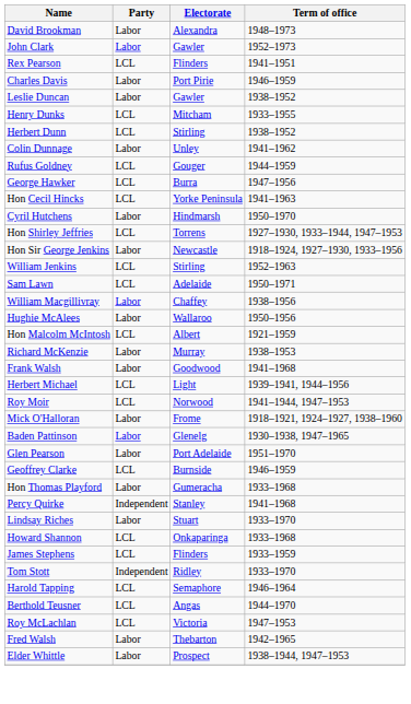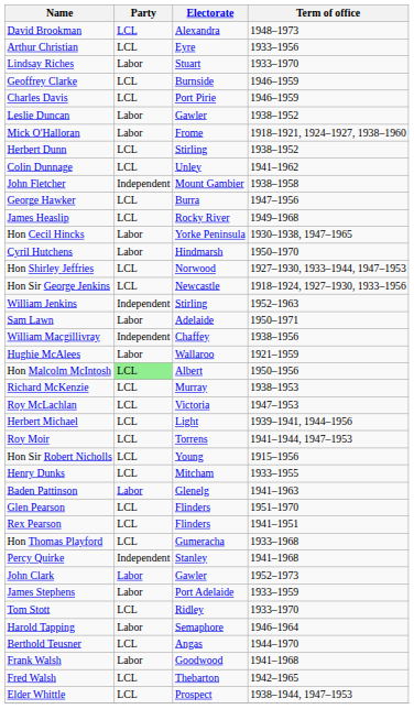David Brookman | Party: Labor -> LCL
+ row: Arthur Christian | LCL | Eyre | 1933–1956
rows swapped: John Clark <-> Lindsay Riches
rows swapped: Geoffrey Clarke <-> Rex Pearson
Charles Davis | Party: Labor -> LCL
rows swapped: Henry Dunks <-> Mick O'Halloran
Colin Dunnage | Party: Labor -> LCL
+ row: John Fletcher | Independent | Mount Gambier | 1938–1958
- row: Rufus Goldney | LCL | Gouger | 1944–1959
+ row: James Heaslip | LCL | Rocky River | 1949–1968
Hon Cecil Hincks | Party: LCL -> Labor
Hon Cecil Hincks | Term of office: 1941–1963 -> 1930–1938, 1947–1965
Hon Shirley Jeffries | Electorate: Torrens -> Norwood
Hon Sir George Jenkins | Party: Labor -> LCL
William Jenkins | Party: LCL -> Independent
Sam Lawn | Party: LCL -> Labor
William Macgillivray | Party: Labor -> Independent
Hughie McAlees | Term of office: 1950–1956 -> 1921–1959
Hon Malcolm McIntosh | Party: no background -> lightgreen background
Hon Malcolm McIntosh | Term of office: 1921–1959 -> 1950–1956
Richard McKenzie | Party: Labor -> LCL
rows swapped: Roy McLachlan <-> Frank Walsh
Roy Moir | Electorate: Norwood -> Torrens
+ row: Hon Sir Robert Nicholls | LCL | Young | 1915–1956
Baden Pattinson | Term of office: 1930–1938, 1947–1965 -> 1941–1963
Glen Pearson | Party: Labor -> LCL
Glen Pearson | Electorate: Port Adelaide -> Flinders
Hon Thomas Playford | Party: Labor -> LCL
- row: Howard Shannon | LCL | Onkaparinga | 1933–1968
James Stephens | Party: LCL -> Labor
James Stephens | Electorate: Flinders -> Port Adelaide
Tom Stott | Party: Independent -> LCL
Harold Tapping | Party: LCL -> Labor
Fred Walsh | Party: Labor -> LCL
Elder Whittle | Party: Labor -> LCL
